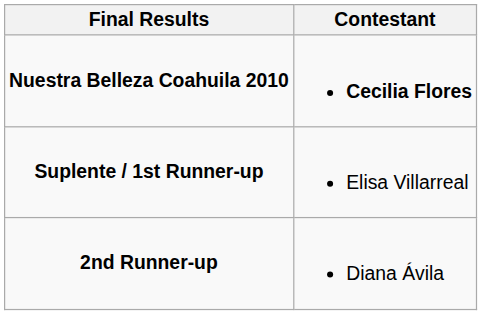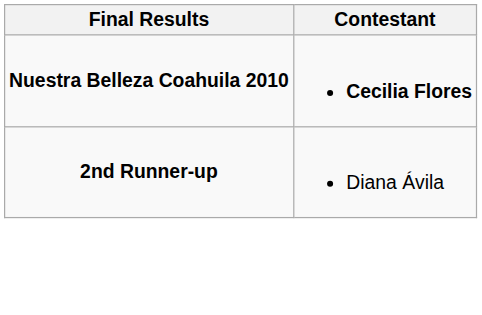- row: Suplente / 1st Runner-up | Elisa Villarreal
